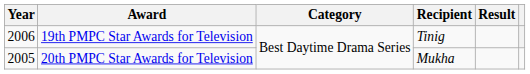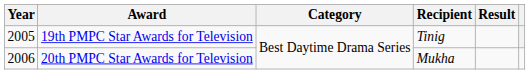19th PMPC Star Awards for Television | Year: 2006 -> 2005
20th PMPC Star Awards for Television | Year: 2005 -> 2006
